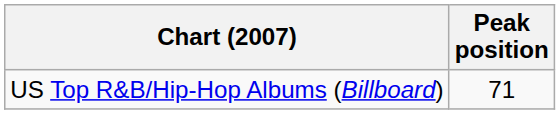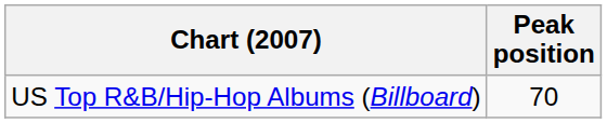US Top R&B/Hip-Hop Albums (Billboard) | Peak position: 71 -> 70
